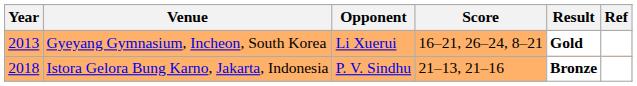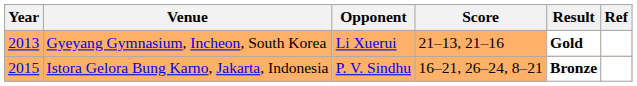Gyeyang Gymnasium, Incheon, South Korea | Score: 16–21, 26–24, 8–21 -> 21–13, 21–16
Istora Gelora Bung Karno, Jakarta, Indonesia | Year: 2018 -> 2015
Istora Gelora Bung Karno, Jakarta, Indonesia | Score: 21–13, 21–16 -> 16–21, 26–24, 8–21
